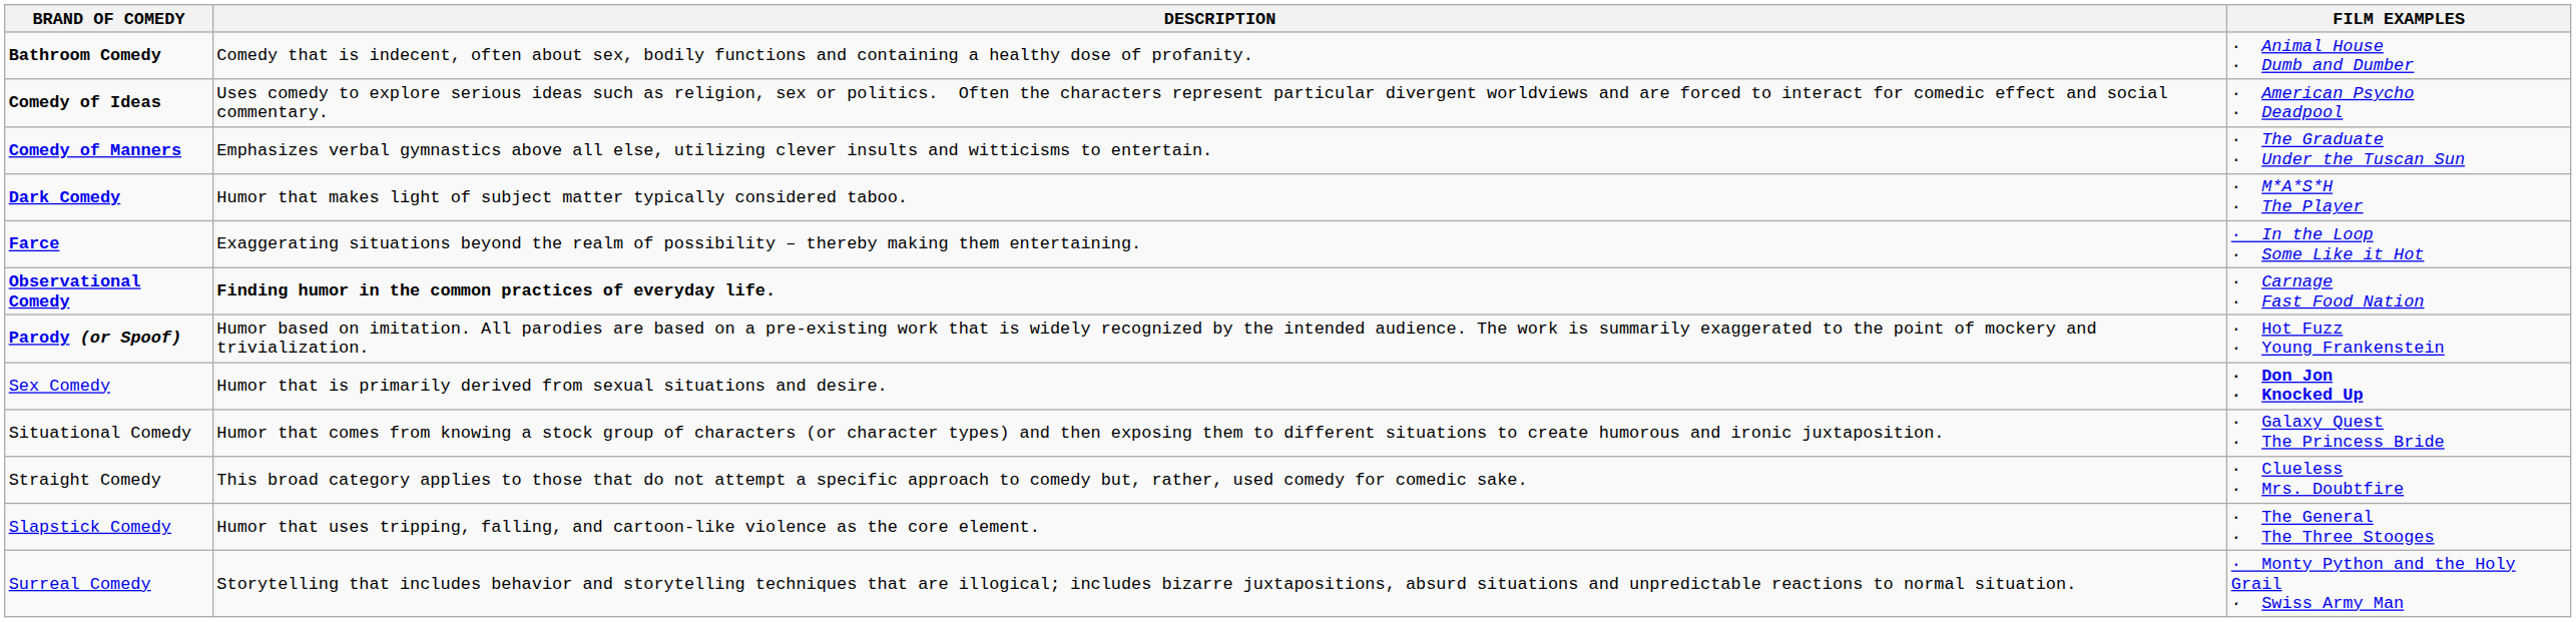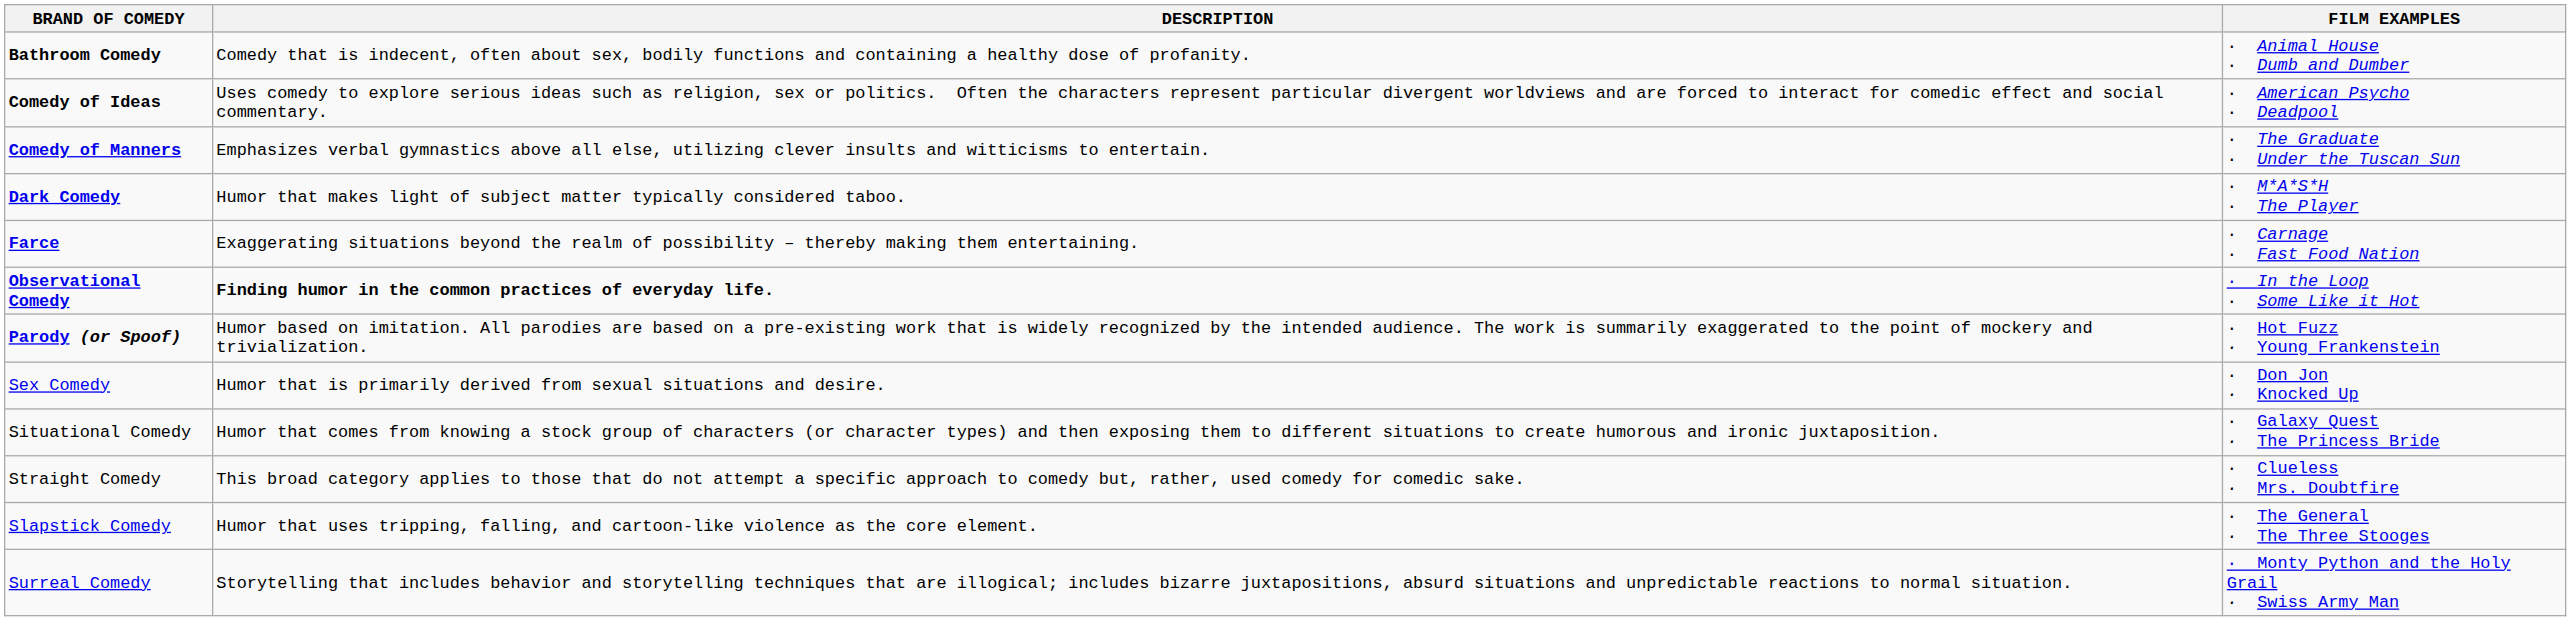Farce | FILM EXAMPLES: · In the Loop · Some Like it Hot -> · Carnage · Fast Food Nation
Observational Comedy | FILM EXAMPLES: · Carnage · Fast Food Nation -> · In the Loop · Some Like it Hot
Sex Comedy | FILM EXAMPLES: bold -> normal
